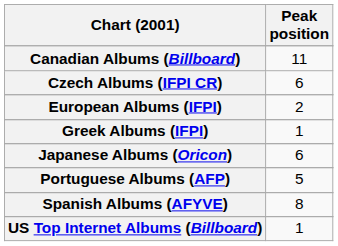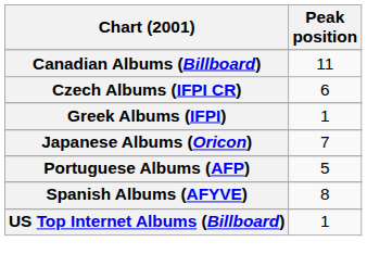- row: European Albums (IFPI) | 2
Japanese Albums (Oricon) | Peak position: 6 -> 7
